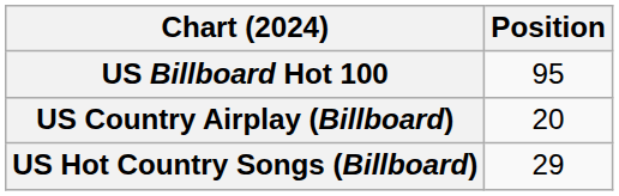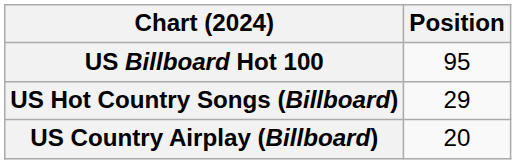rows swapped: US Country Airplay (Billboard) <-> US Hot Country Songs (Billboard)
